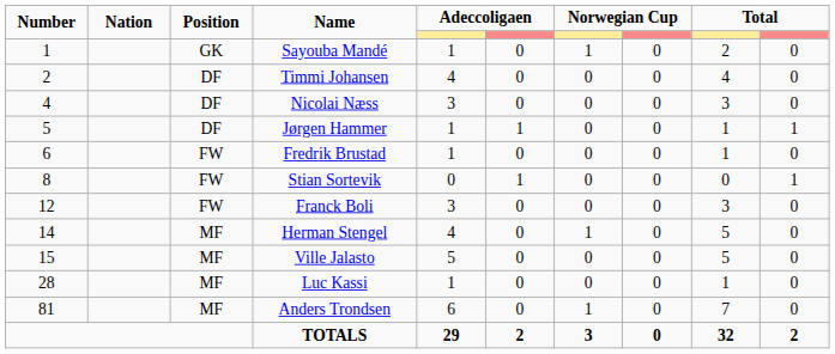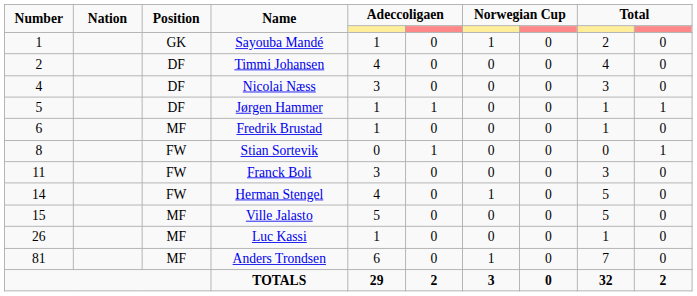Fredrik Brustad | Position: FW -> MF
Franck Boli | Number: 12 -> 11
Herman Stengel | Position: MF -> FW
Luc Kassi | Number: 28 -> 26
